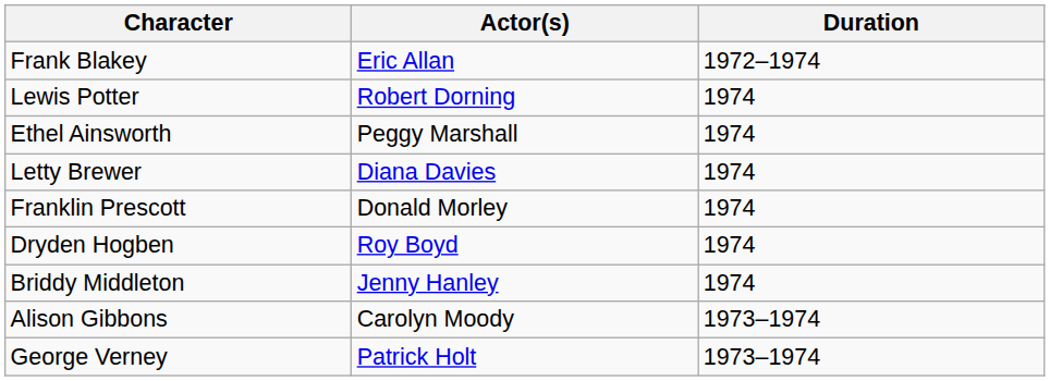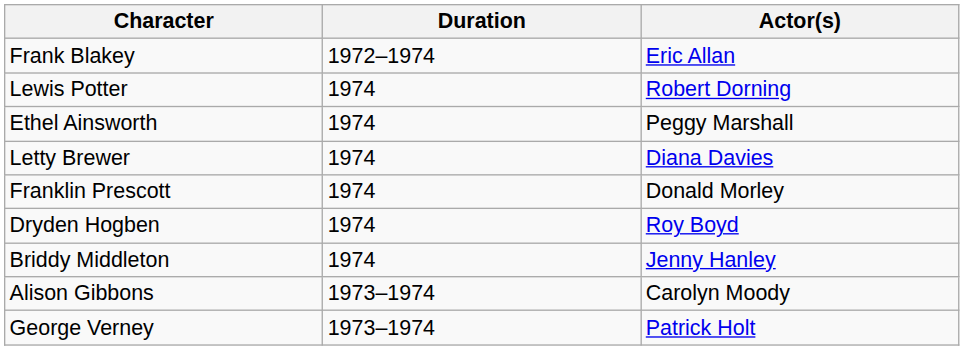columns swapped: Actor(s) <-> Duration
